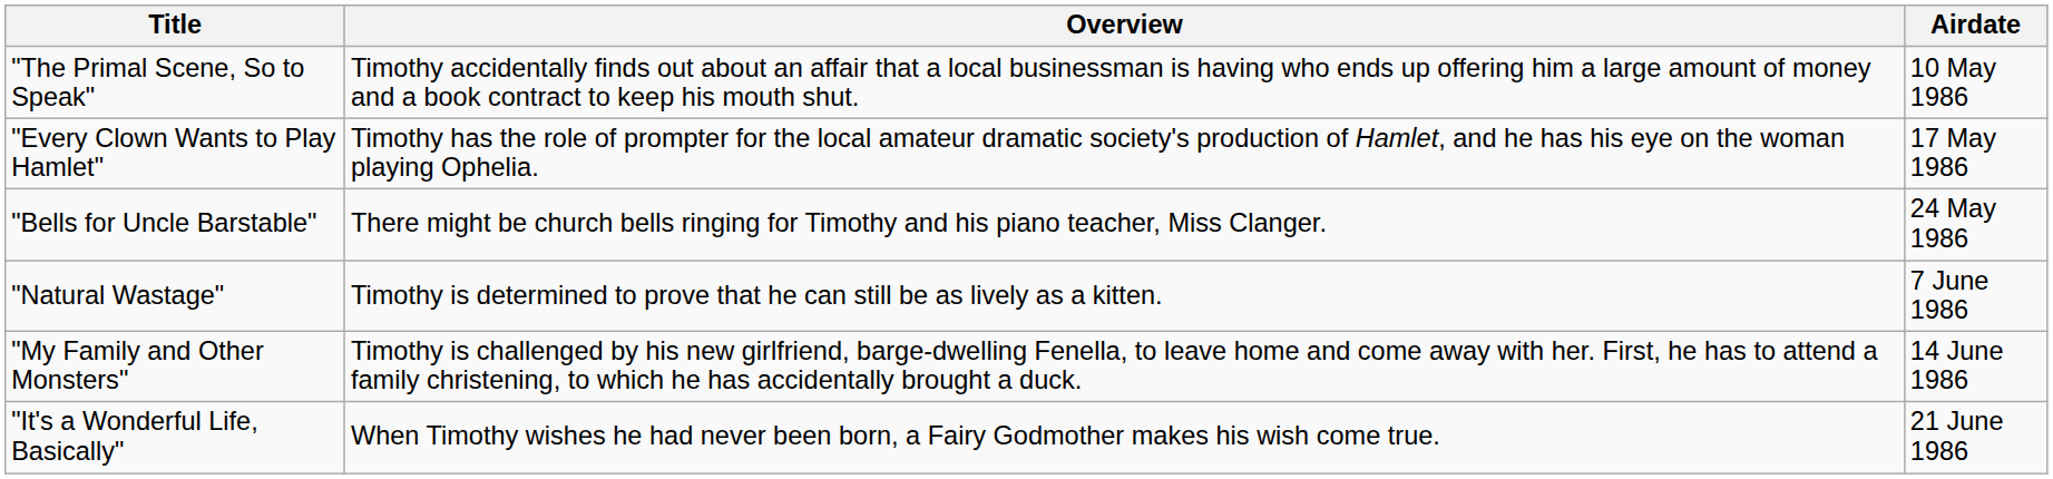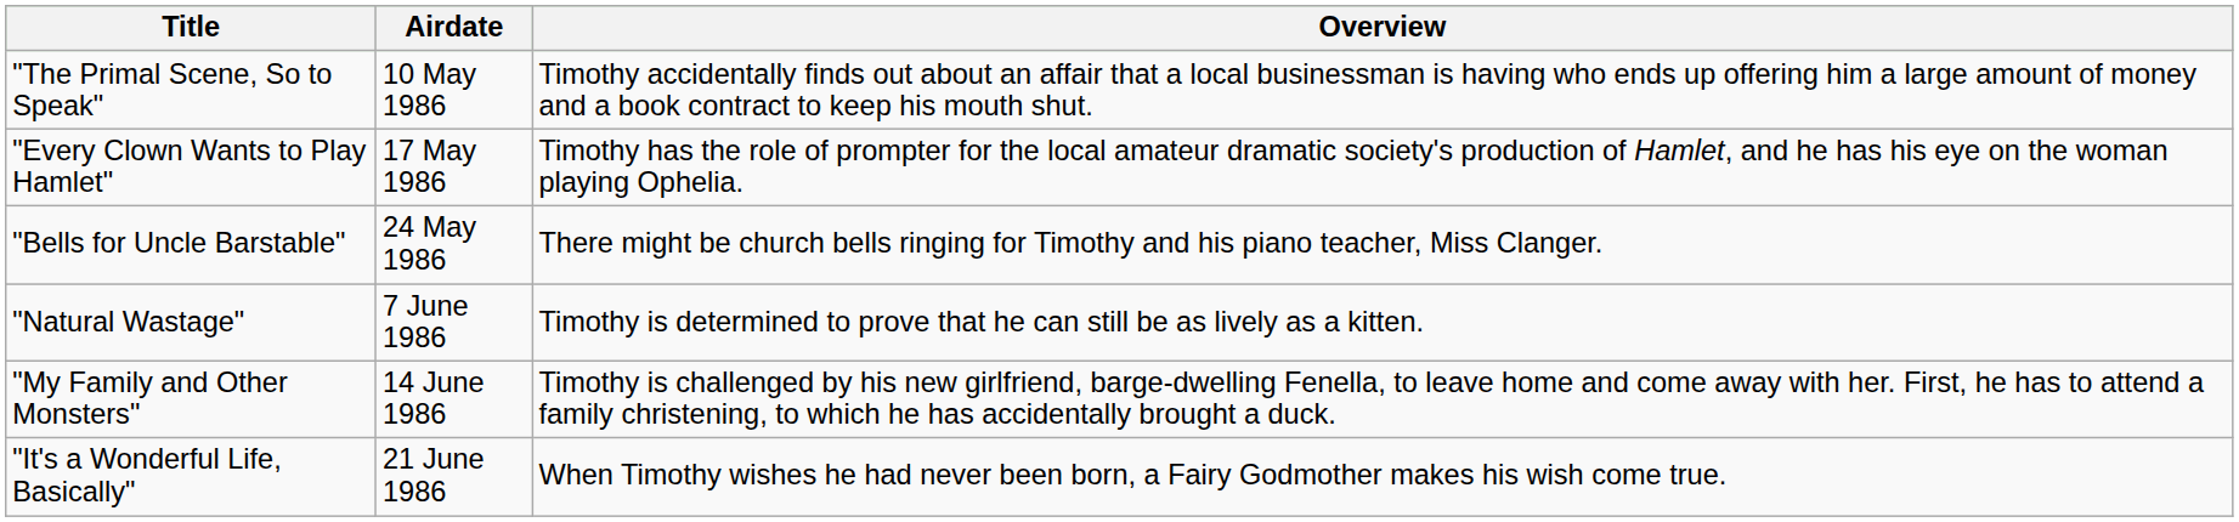columns swapped: Airdate <-> Overview
